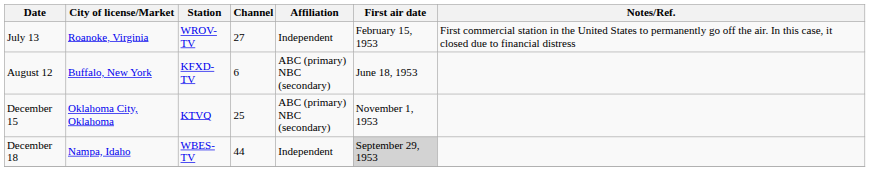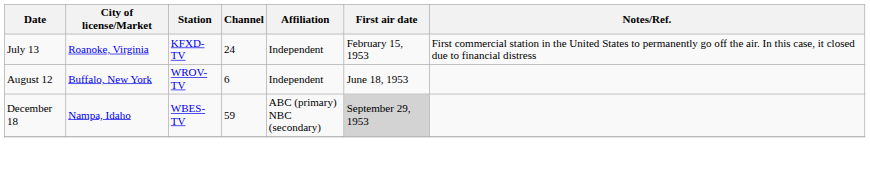July 13 | Station: WROV-TV -> KFXD-TV
July 13 | Channel: 27 -> 24
August 12 | Station: KFXD-TV -> WROV-TV
August 12 | Affiliation: ABC (primary) NBC (secondary) -> Independent
- row: December 15 | Oklahoma City, Oklahoma | KTVQ | 25 | ABC (primary) NBC (secondary) | November 1, 1953
December 18 | Channel: 44 -> 59
December 18 | Affiliation: Independent -> ABC (primary) NBC (secondary)
